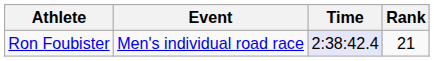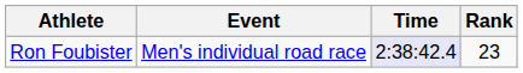Ron Foubister | Rank: 21 -> 23
